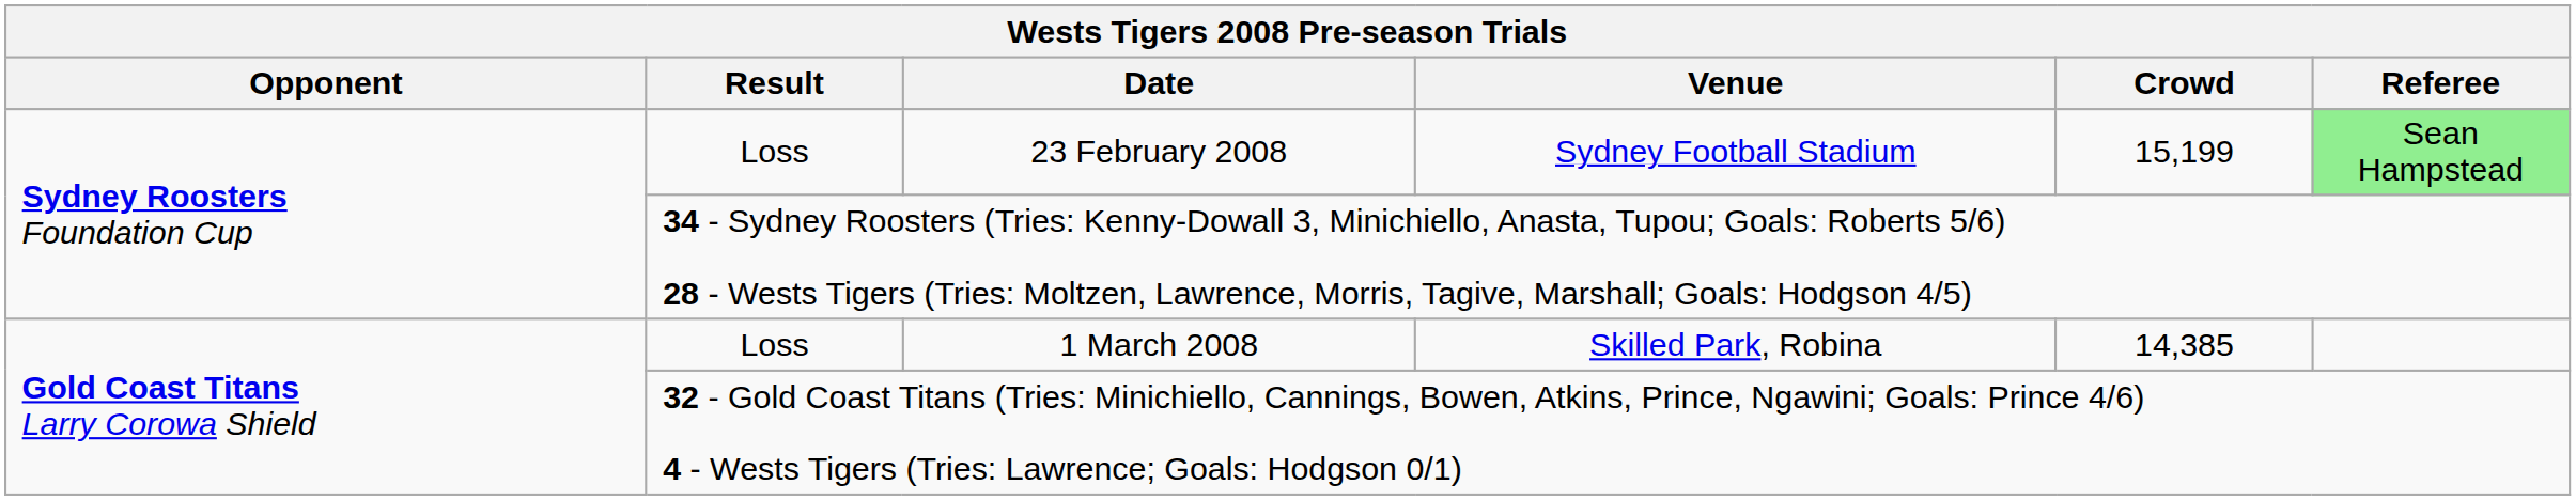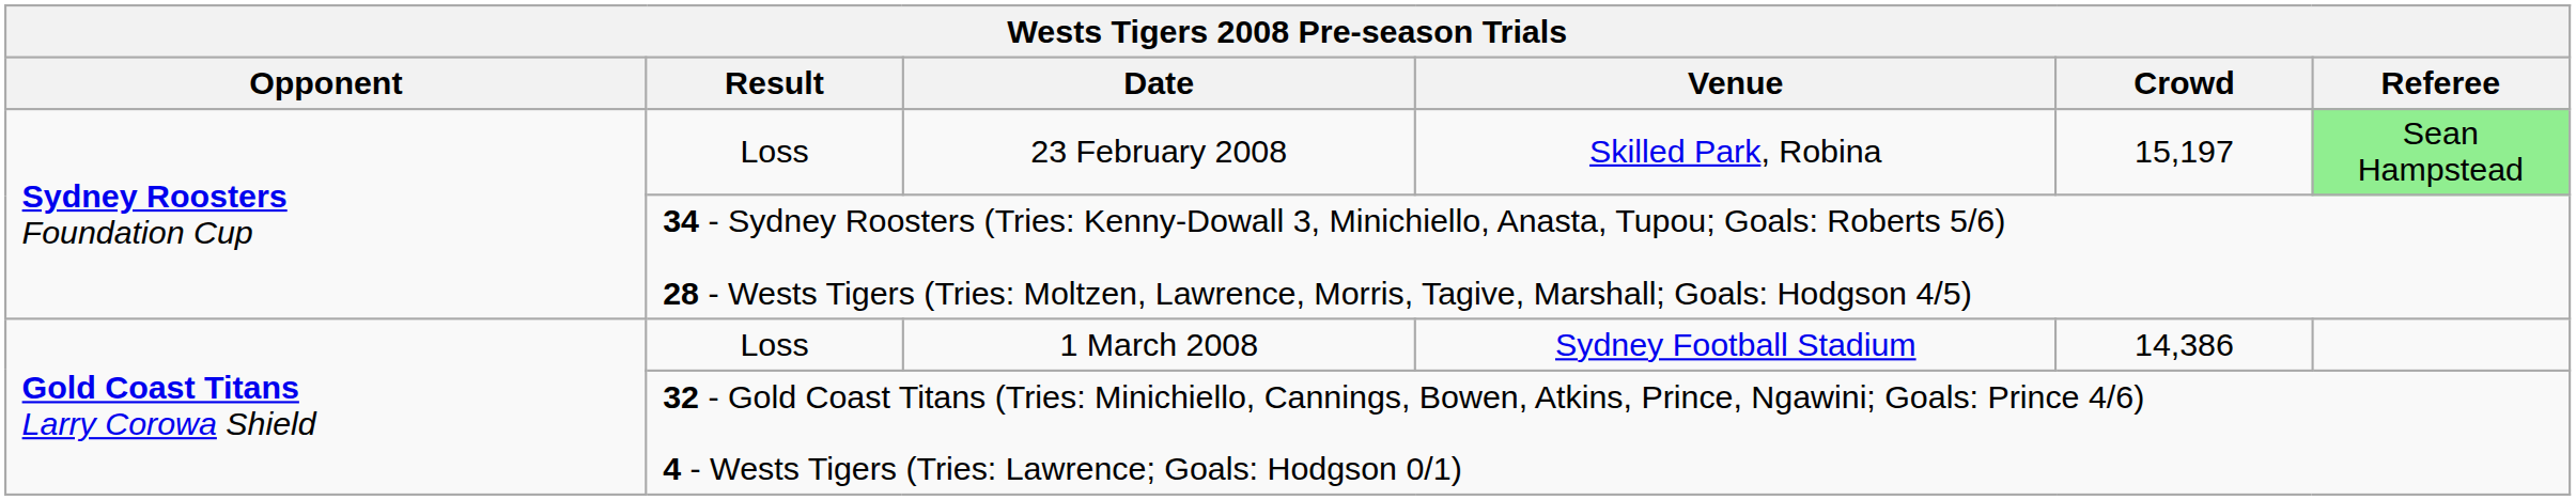23 February 2008 | Venue: Sydney Football Stadium -> Skilled Park, Robina
23 February 2008 | Crowd: 15,199 -> 15,197
1 March 2008 | Venue: Skilled Park, Robina -> Sydney Football Stadium
1 March 2008 | Crowd: 14,385 -> 14,386
